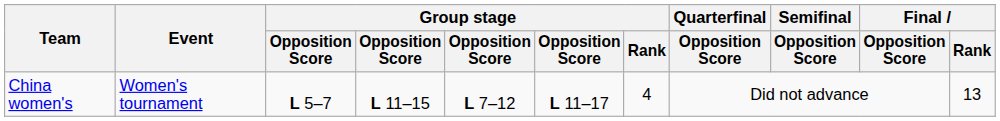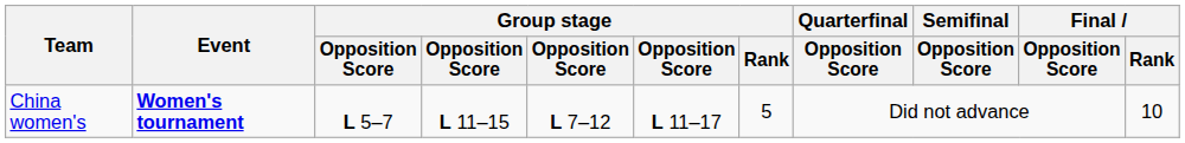China women's | Event: normal -> bold
China women's | Group stage / Rank: 4 -> 5
China women's | Final / Rank: 13 -> 10
